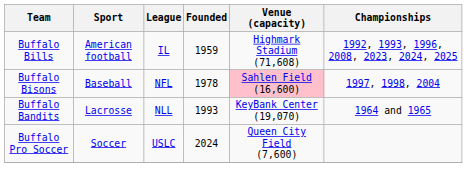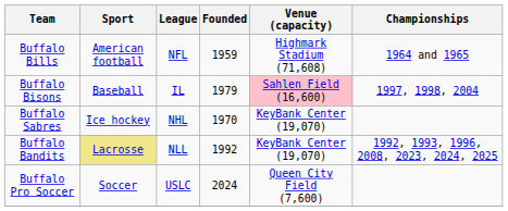Buffalo Bills | League: IL -> NFL
Buffalo Bills | Championships: 1992, 1993, 1996, 2008, 2023, 2024, 2025 -> 1964 and 1965
Buffalo Bisons | League: NFL -> IL
Buffalo Bisons | Founded: 1978 -> 1979
+ row: Buffalo Sabres | Ice hockey | NHL | 1970 | KeyBank Center (19,070)
Buffalo Bandits | Sport: no background -> khaki background
Buffalo Bandits | Founded: 1993 -> 1992
Buffalo Bandits | Championships: 1964 and 1965 -> 1992, 1993, 1996, 2008, 2023, 2024, 2025
